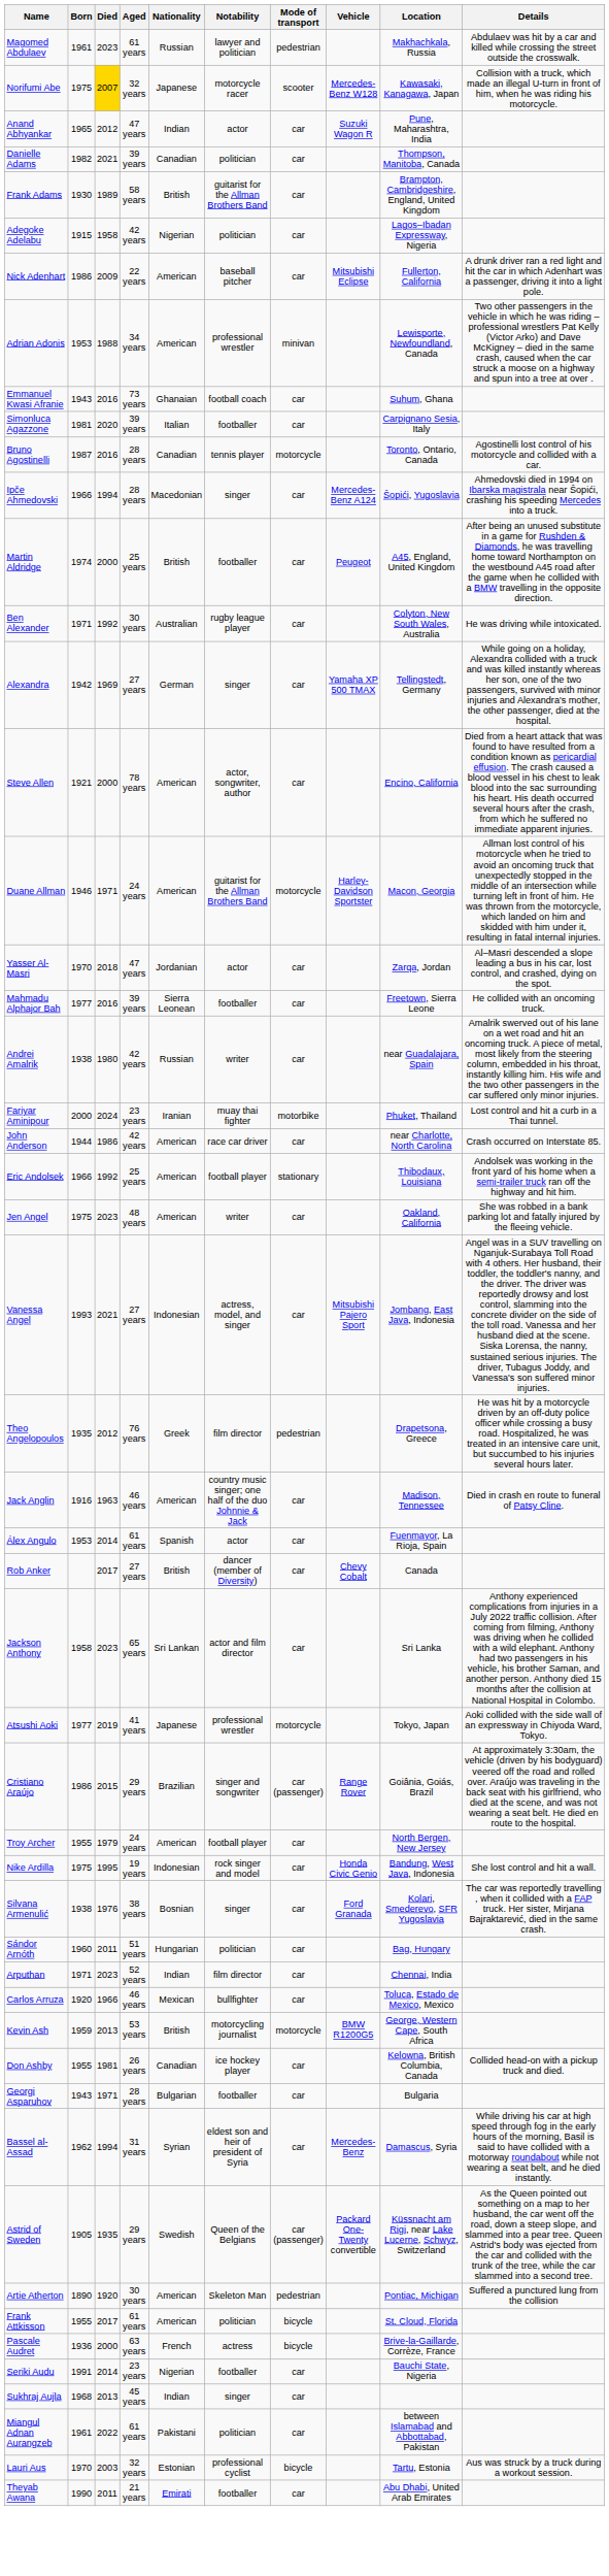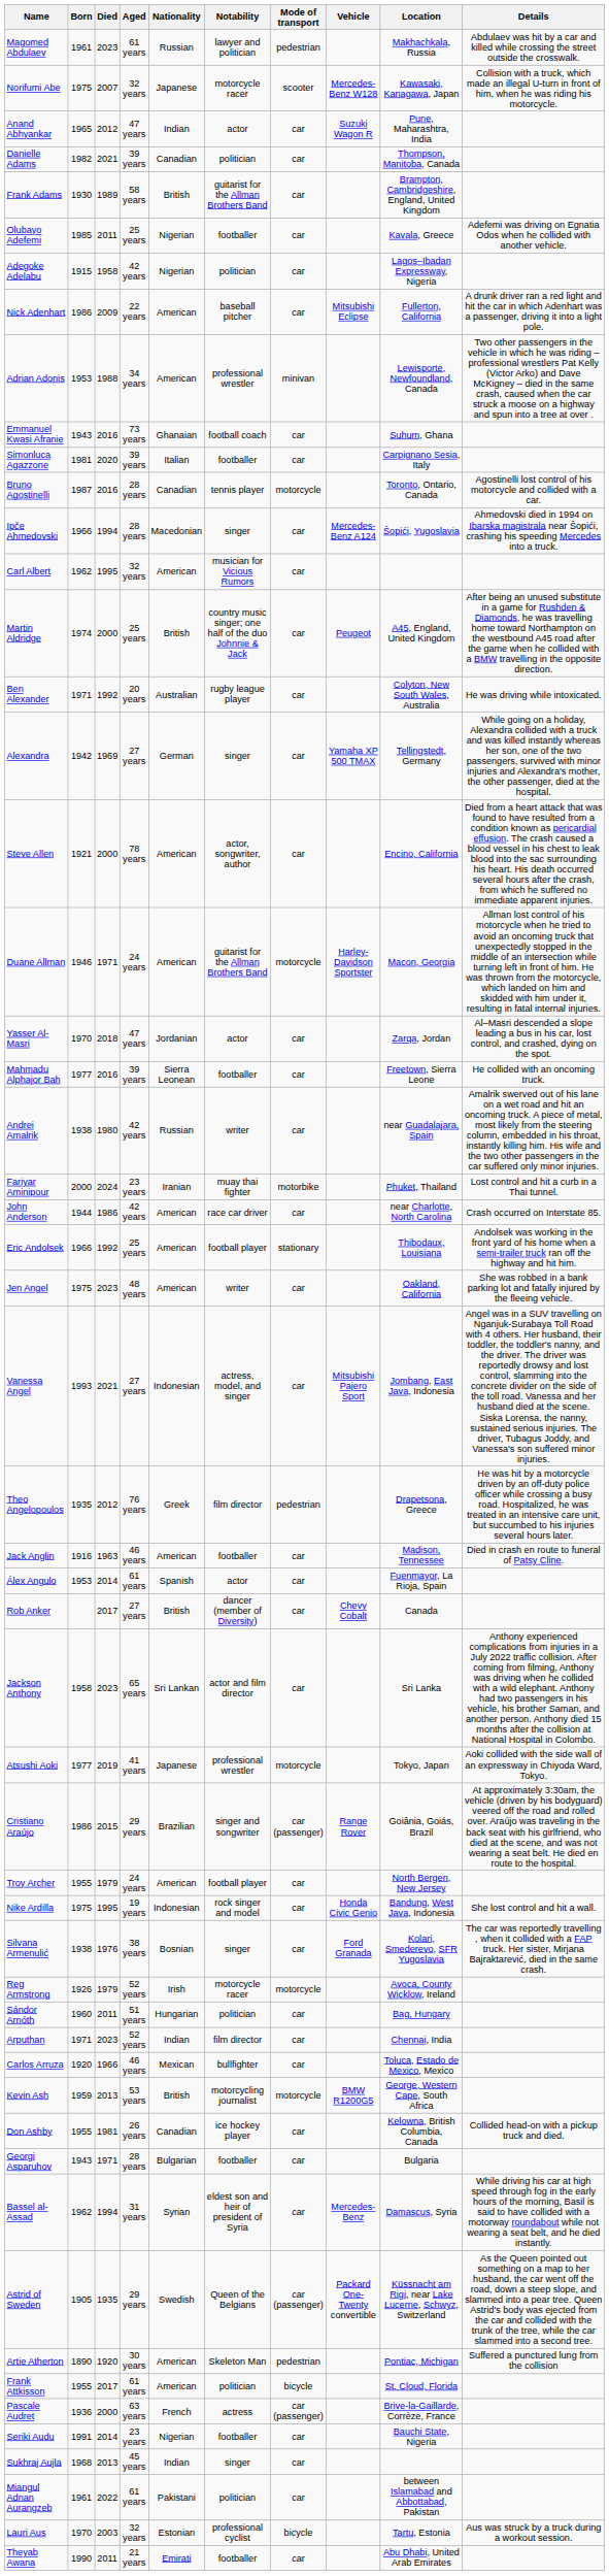Norifumi Abe | Died: gold background -> no background
+ row: Olubayo Adefemi | 1985 | 2011 | 25 years | Nigerian | footballer | car | Kavala, Greece | Adefemi was driving on Egnatia Odos when he collided with another vehicle.
+ row: Carl Albert | 1962 | 1995 | 32 years | American | musician for Vicious Rumors | car
Martin Aldridge | Notability: footballer -> country music singer; one half of the duo Johnnie & Jack
Ben Alexander | Aged: 30 years -> 20 years
Jack Anglin | Notability: country music singer; one half of the duo Johnnie & Jack -> footballer
+ row: Reg Armstrong | 1926 | 1979 | 52 years | Irish | motorcycle racer | motorcycle | Avoca, County Wicklow, Ireland
Pascale Audret | Mode of transport: bicycle -> car (passenger)
